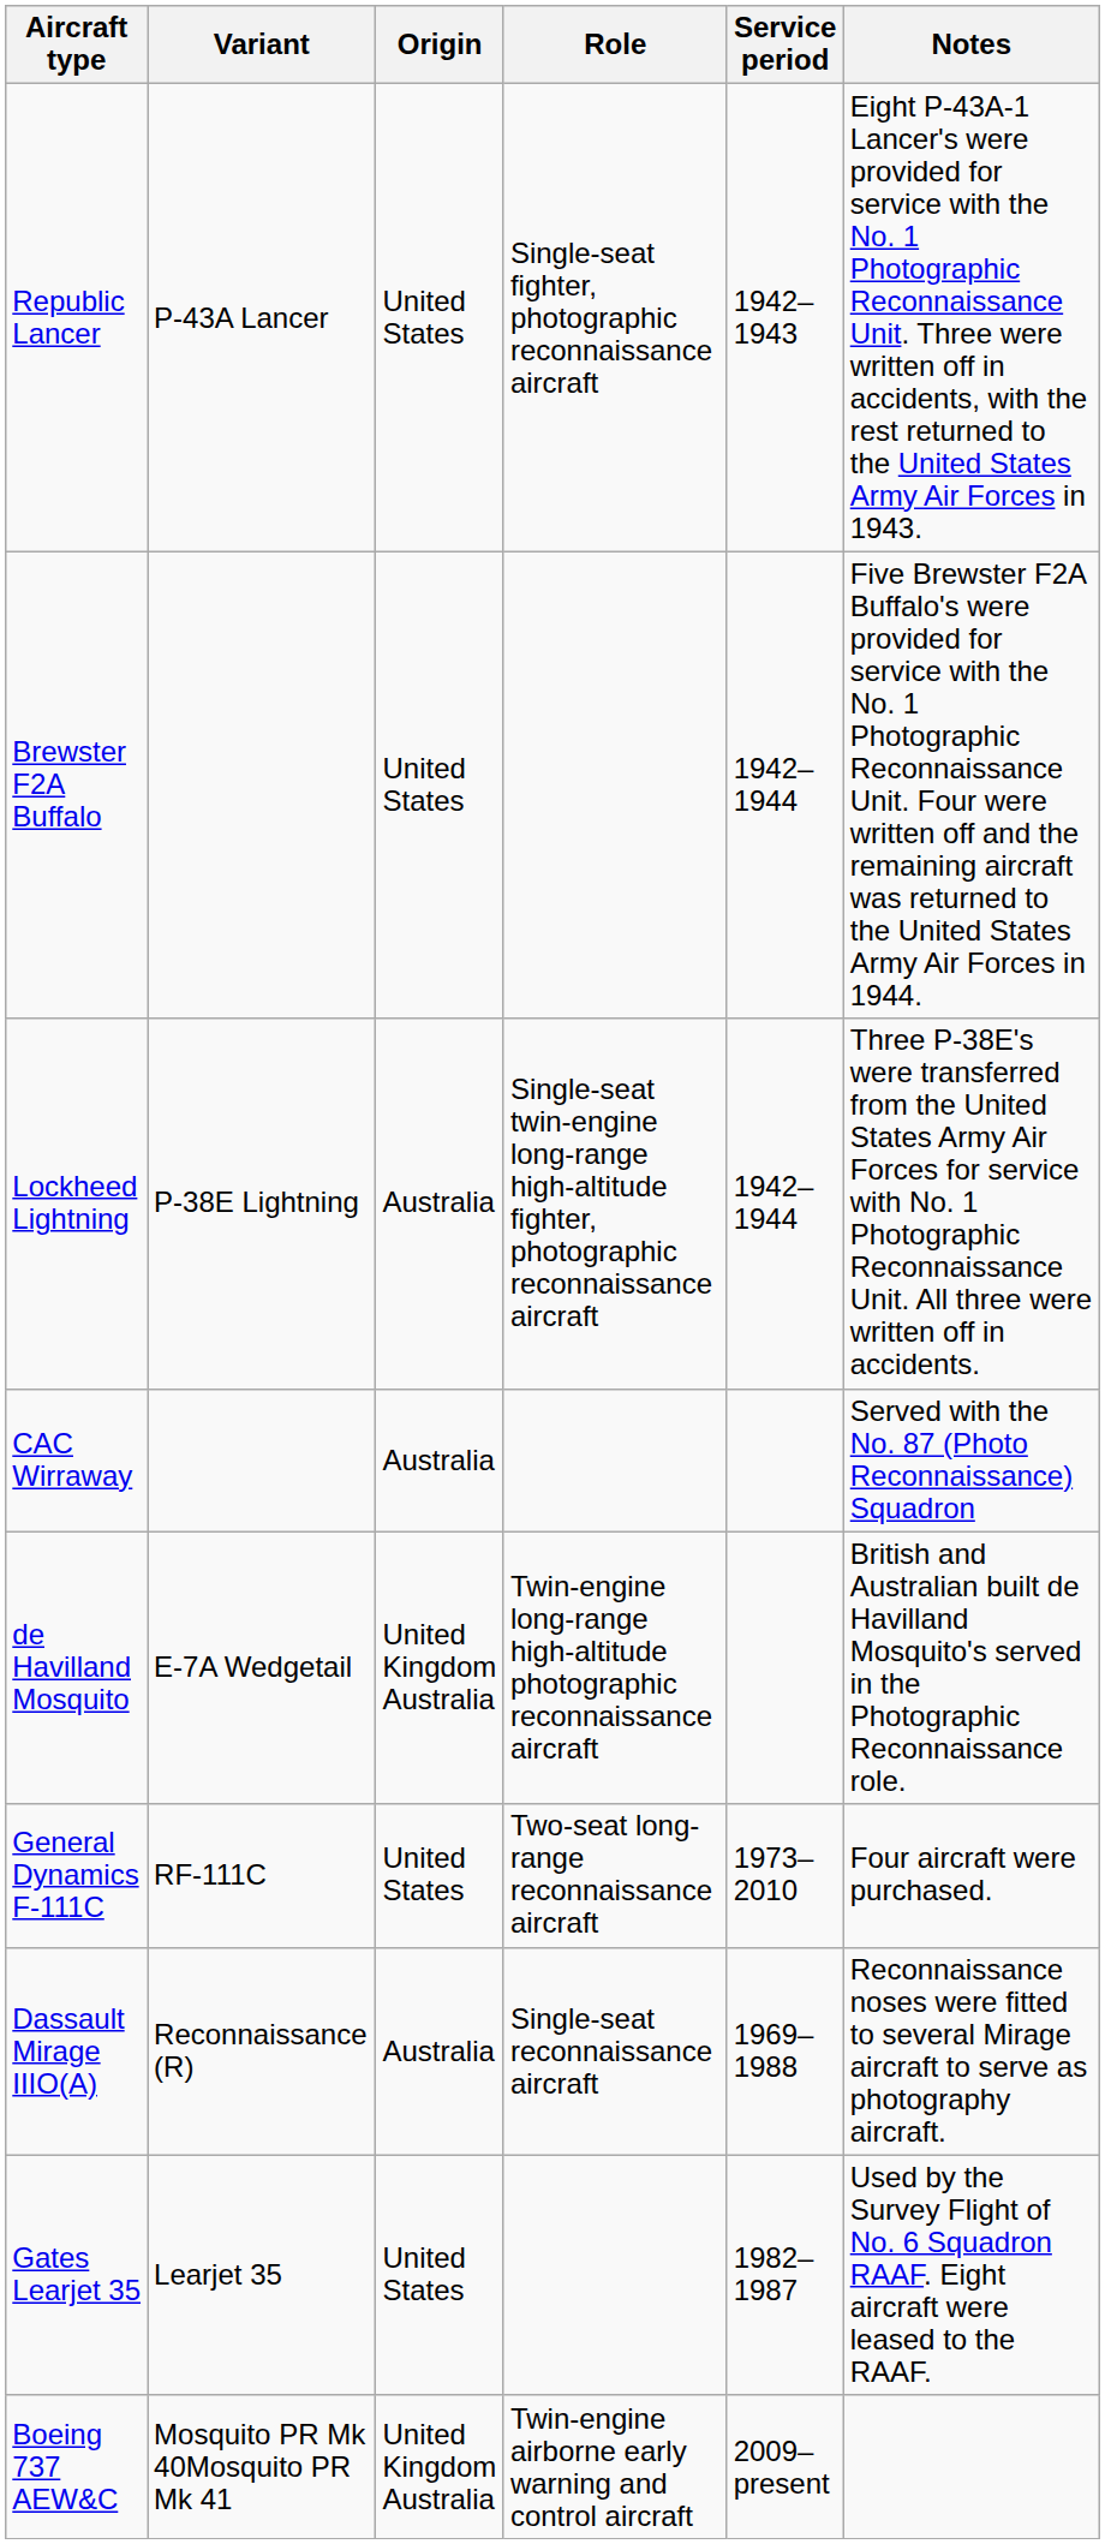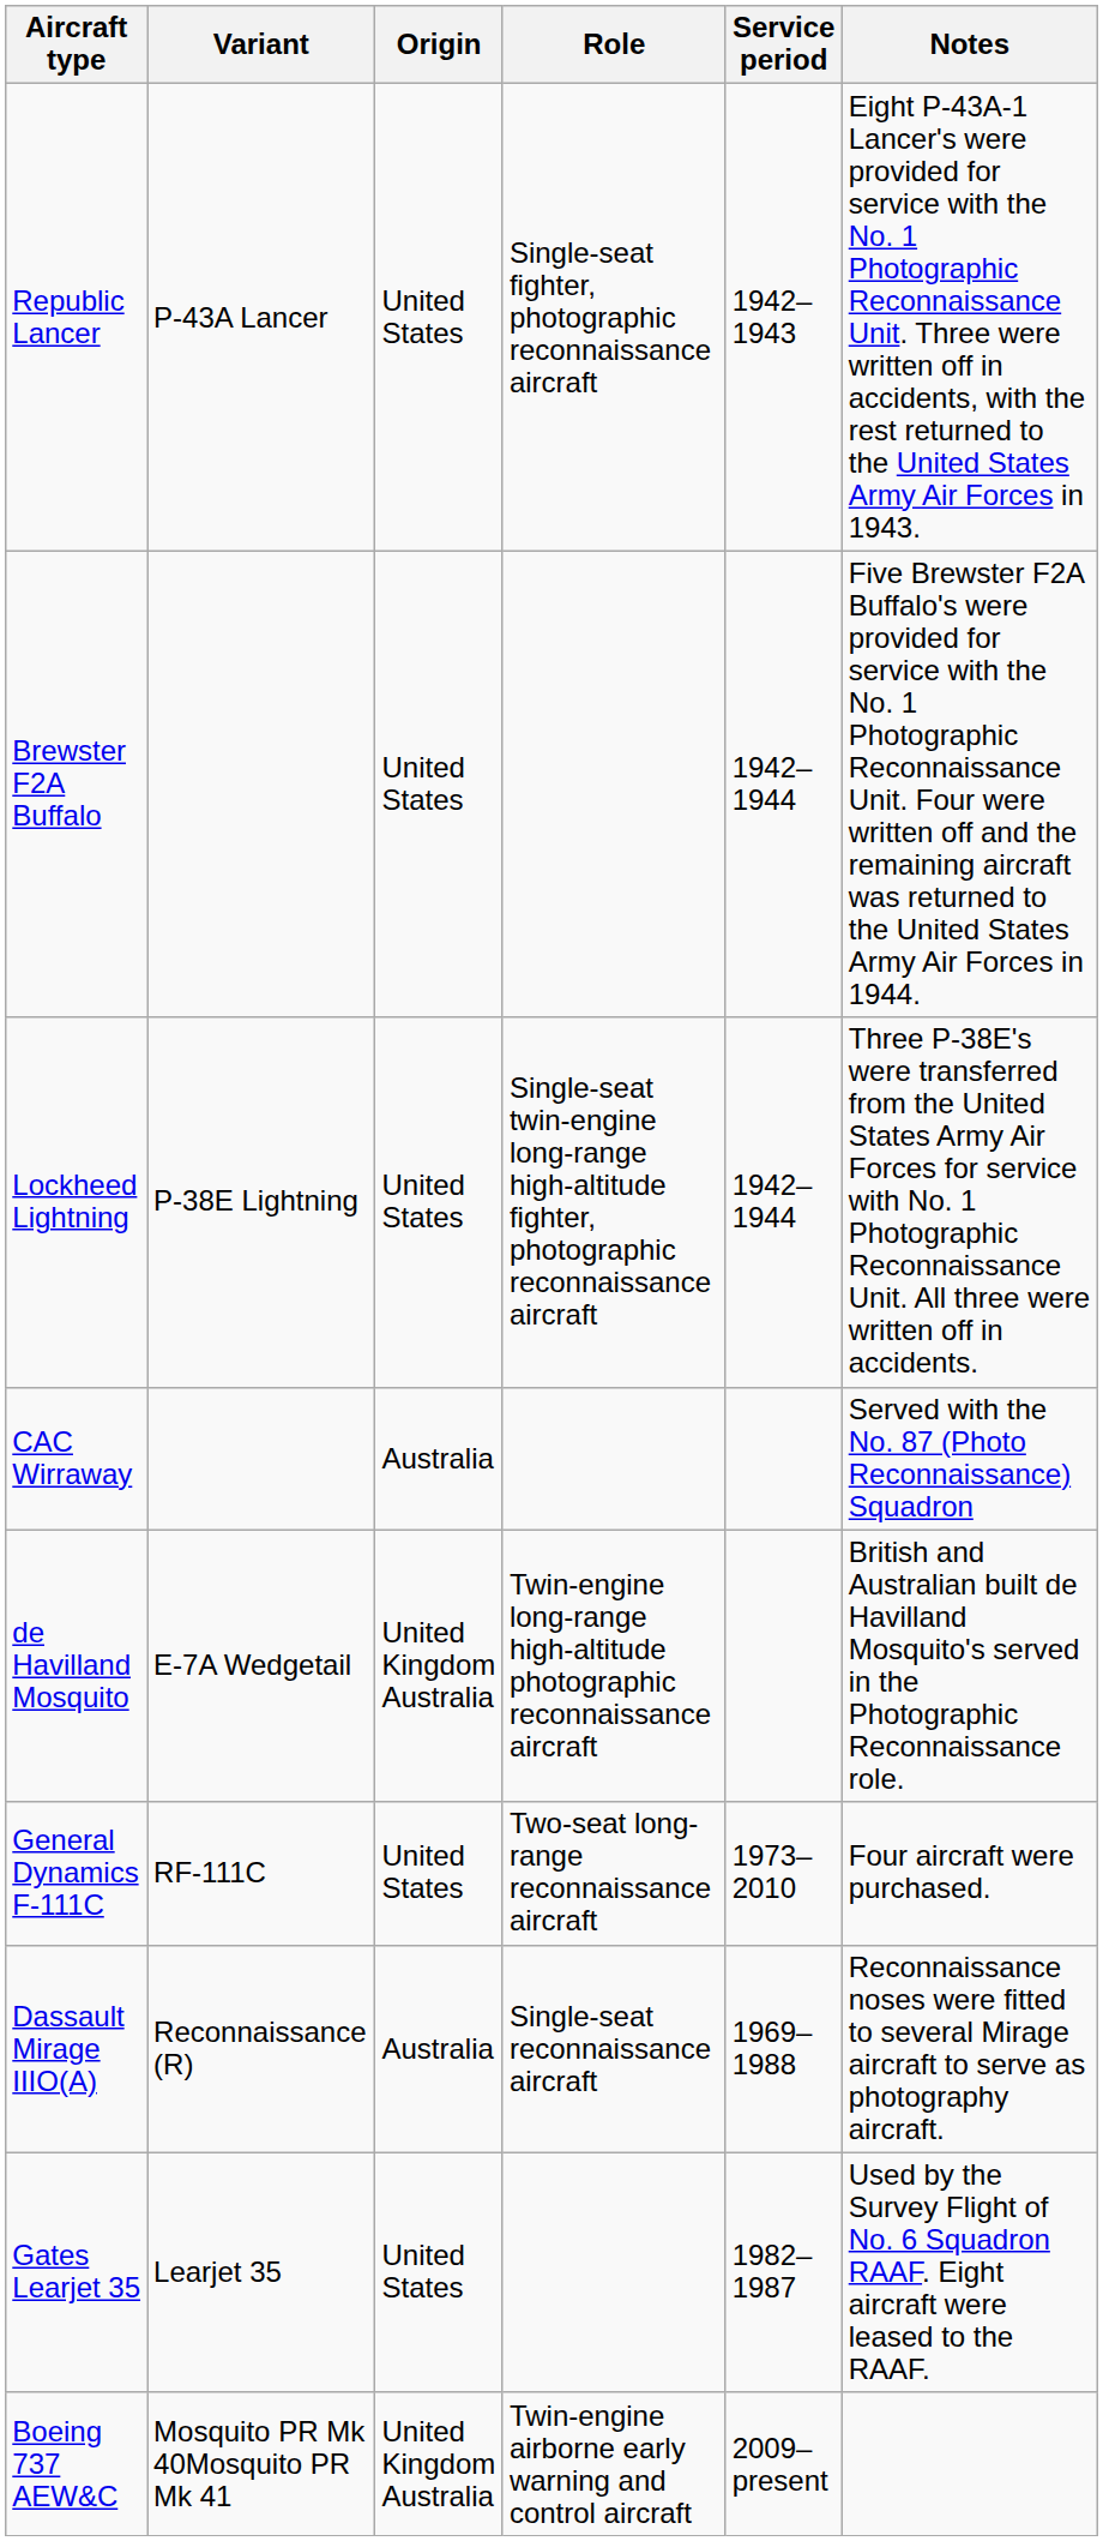Lockheed Lightning | Origin: Australia -> United States
